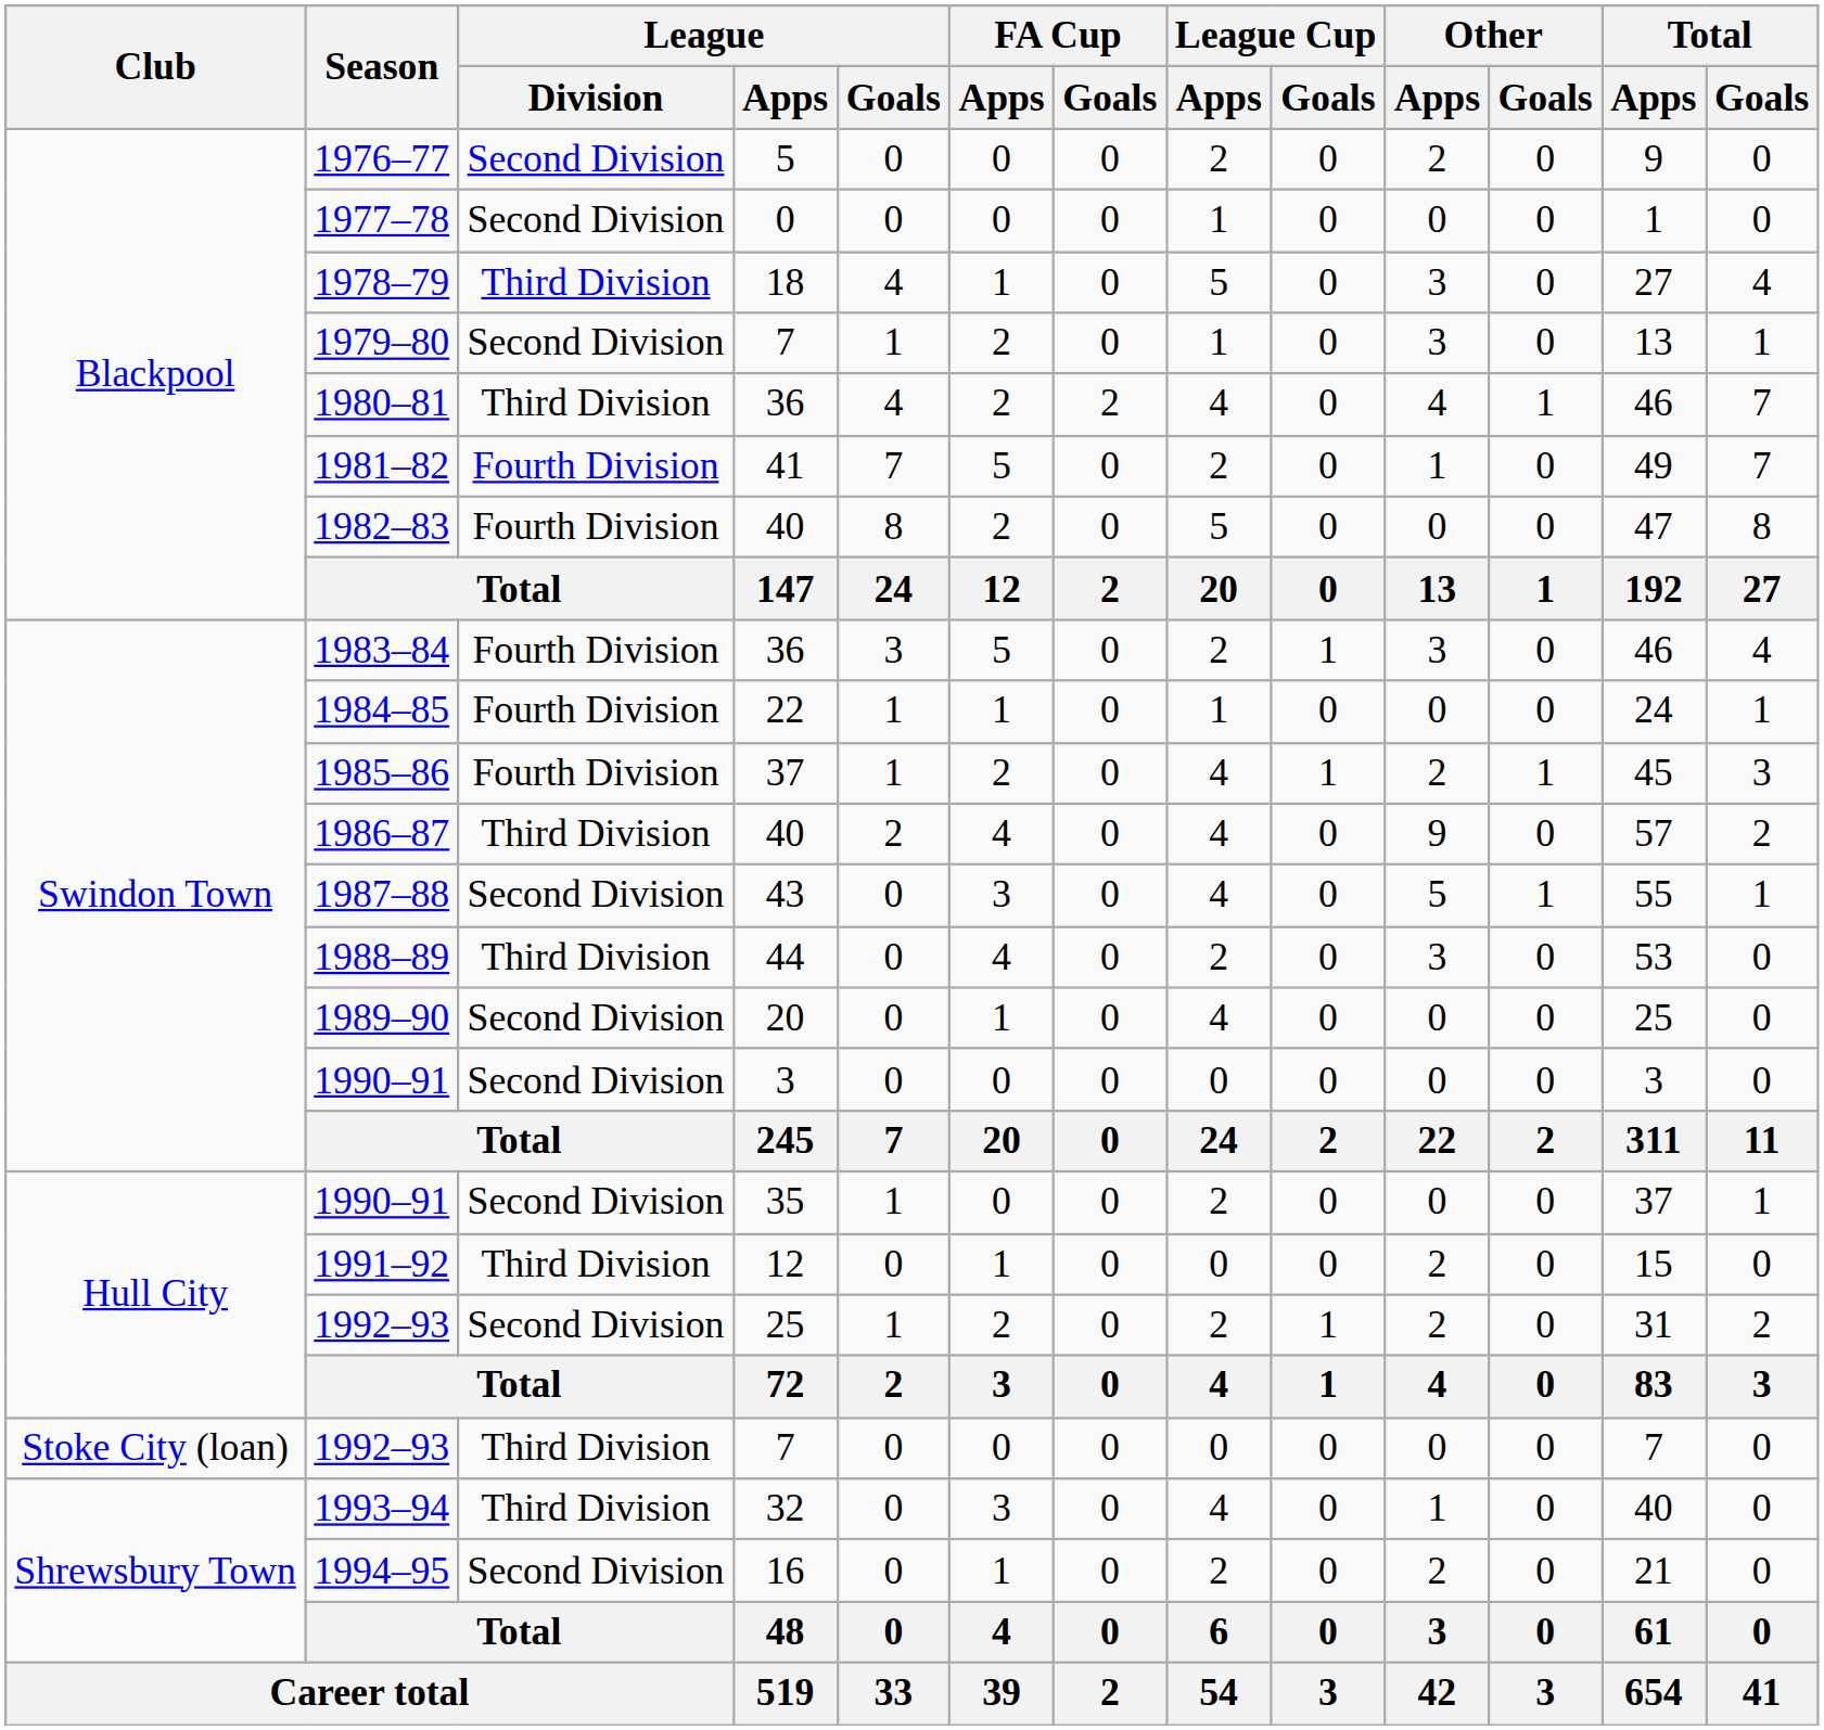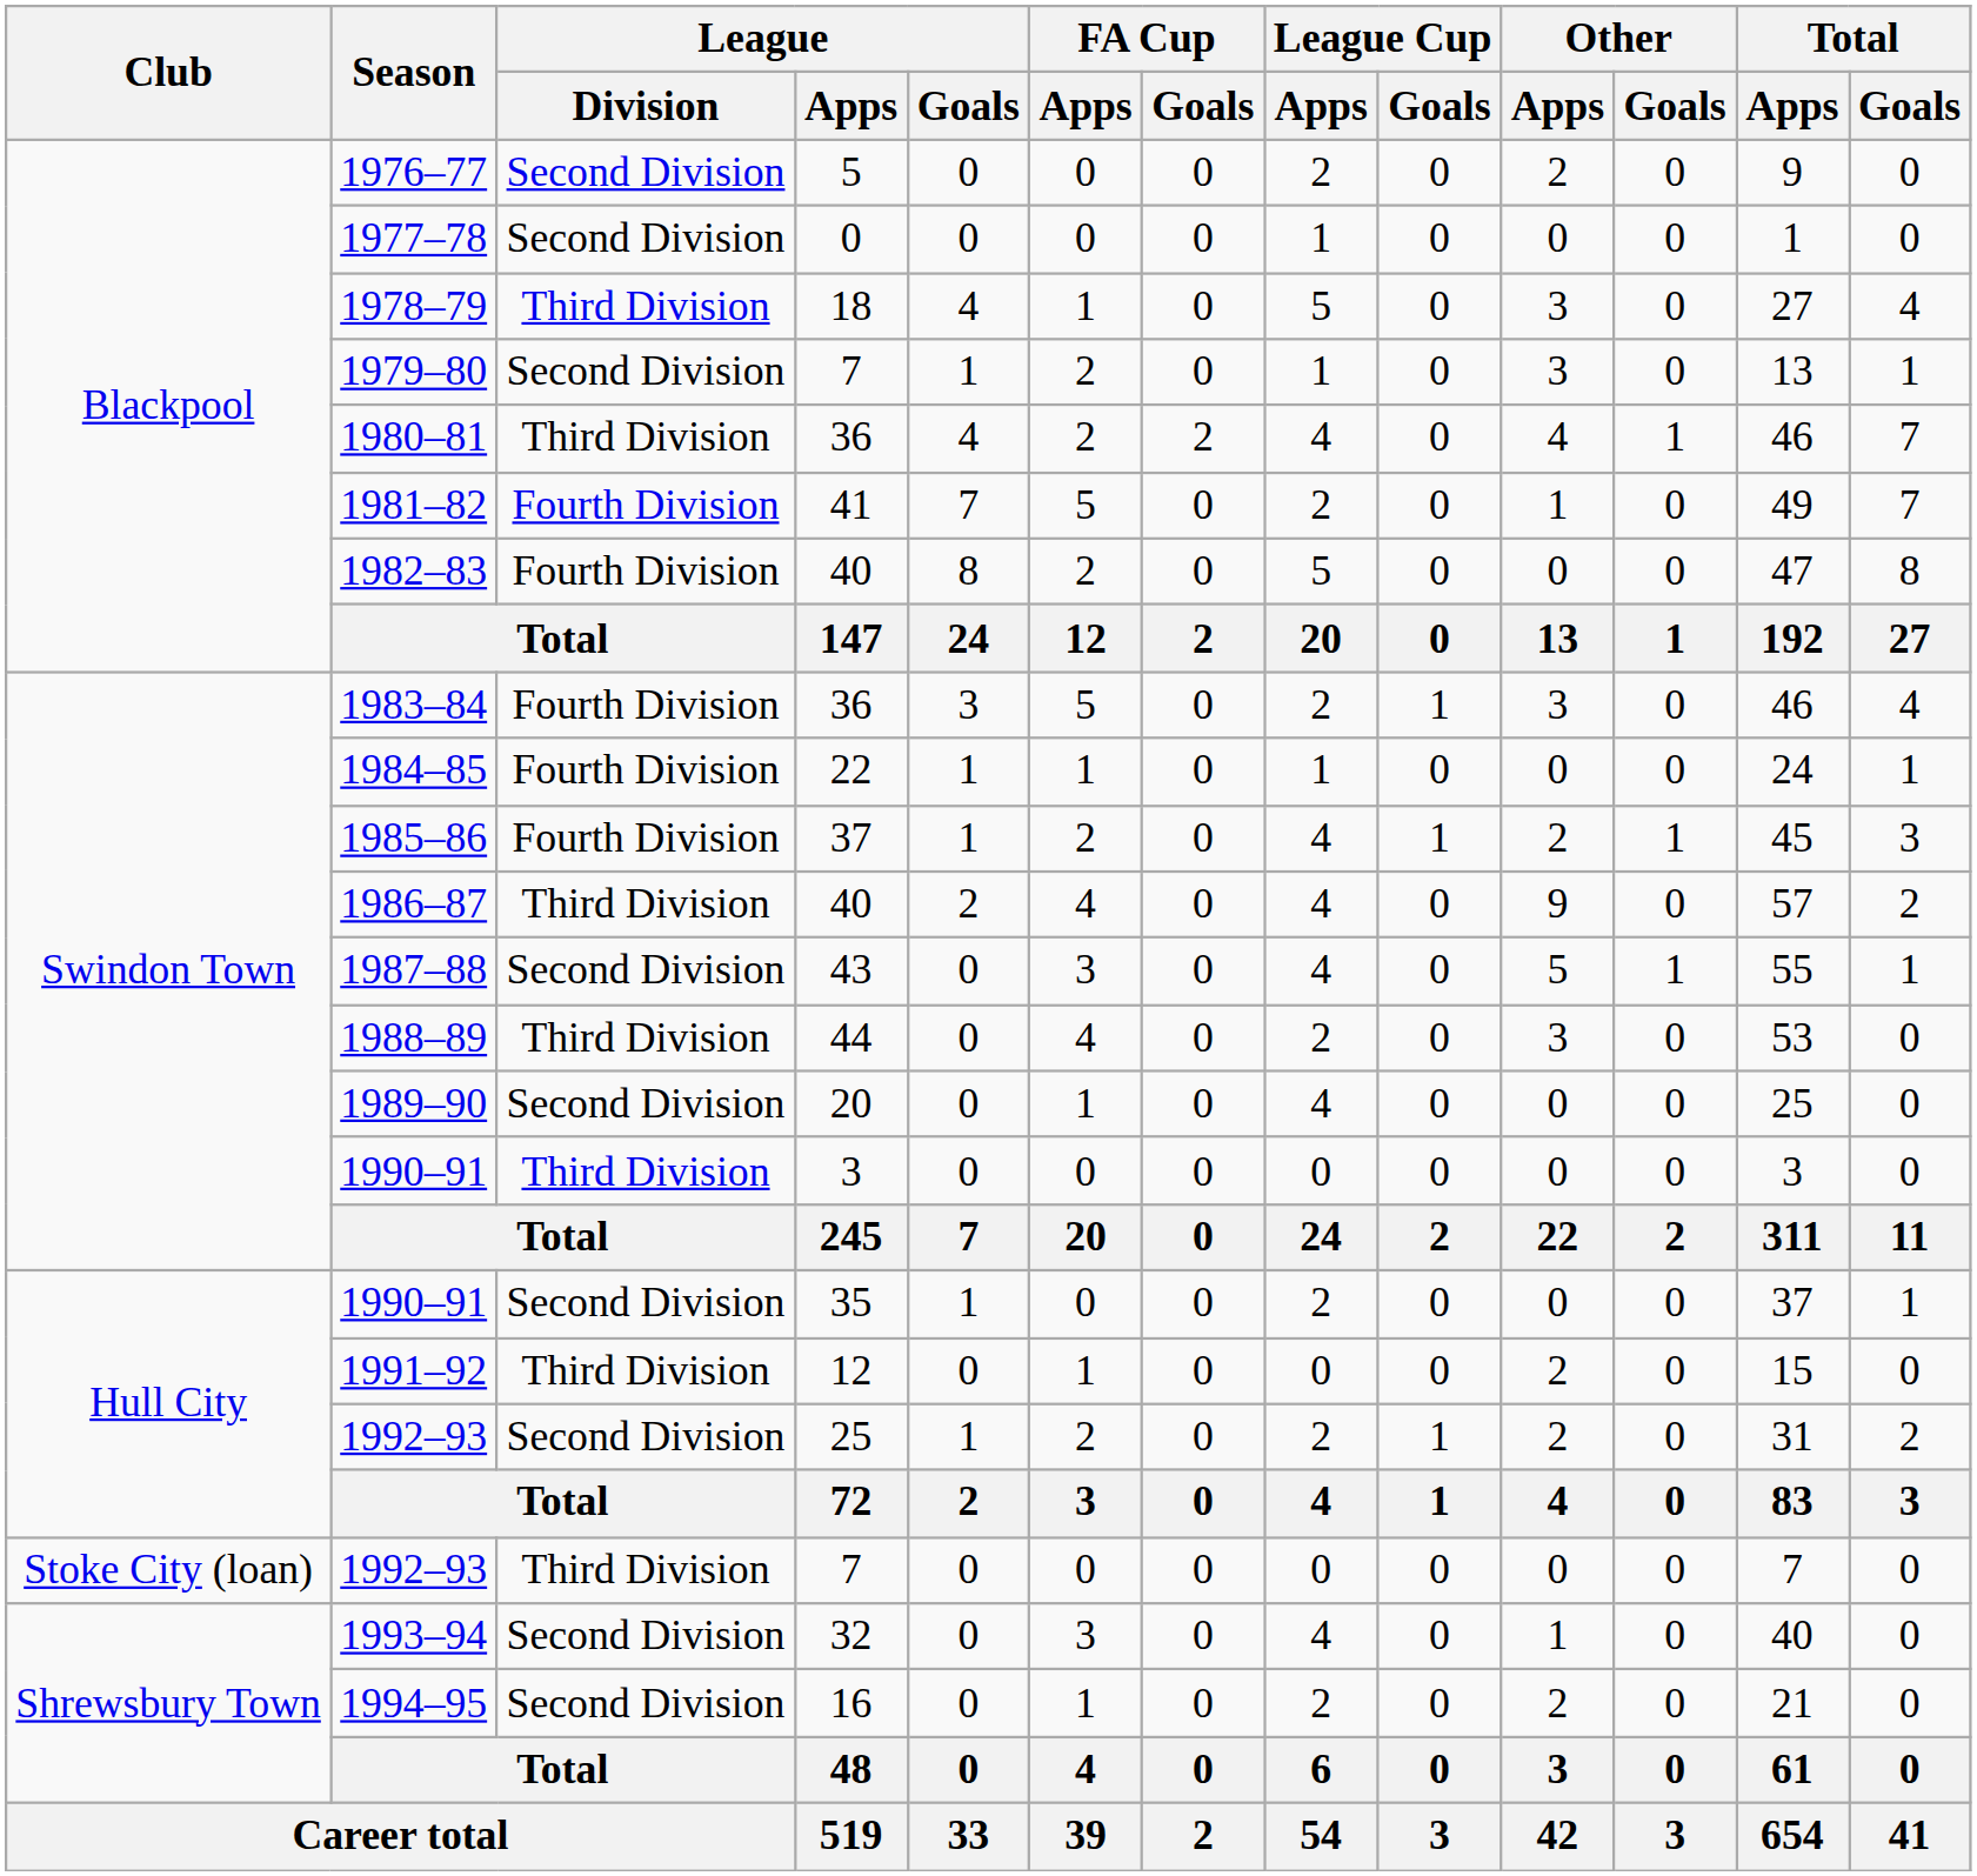1990–91 / 3 | League / Division: Second Division -> Third Division
1993–94 | League / Division: Third Division -> Second Division
